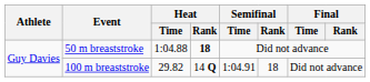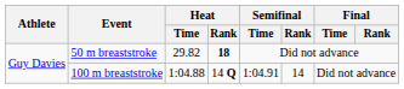50 m breaststroke | Heat / Time: 1:04.88 -> 29.82
100 m breaststroke | Heat / Time: 29.82 -> 1:04.88
100 m breaststroke | Semifinal / Rank: 18 -> 14
